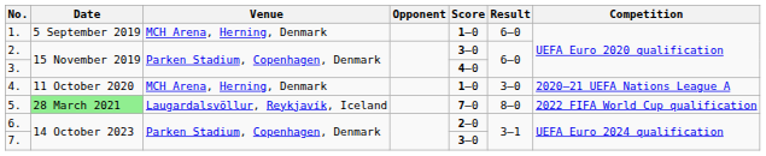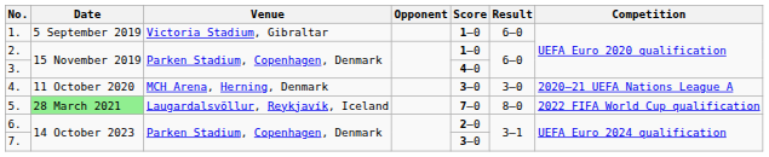1. | Venue: MCH Arena, Herning, Denmark -> Victoria Stadium, Gibraltar
2. | Score: 3–0 -> 1–0
4. | Score: 1–0 -> 3–0
